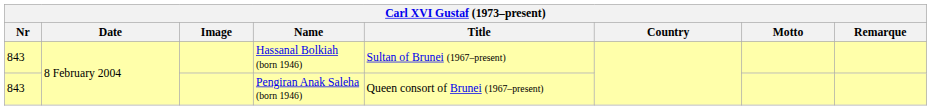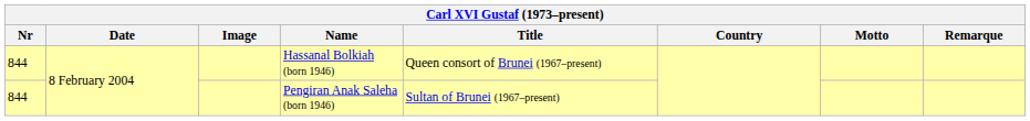Hassanal Bolkiah (born 1946) | Nr: 843 -> 844
Hassanal Bolkiah (born 1946) | Title: Sultan of Brunei (1967–present) -> Queen consort of Brunei (1967–present)
Pengiran Anak Saleha (born 1946) | Nr: 843 -> 844
Pengiran Anak Saleha (born 1946) | Title: Queen consort of Brunei (1967–present) -> Sultan of Brunei (1967–present)
